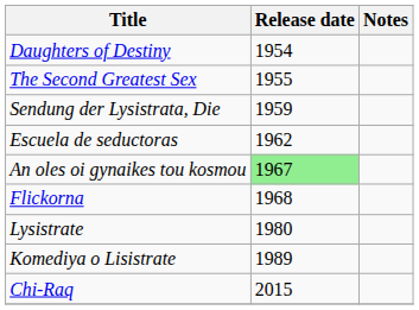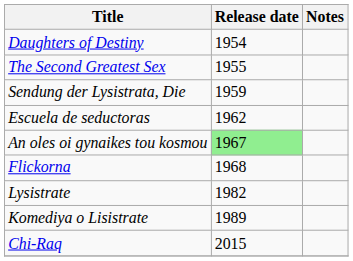Lysistrate | Release date: 1980 -> 1982
